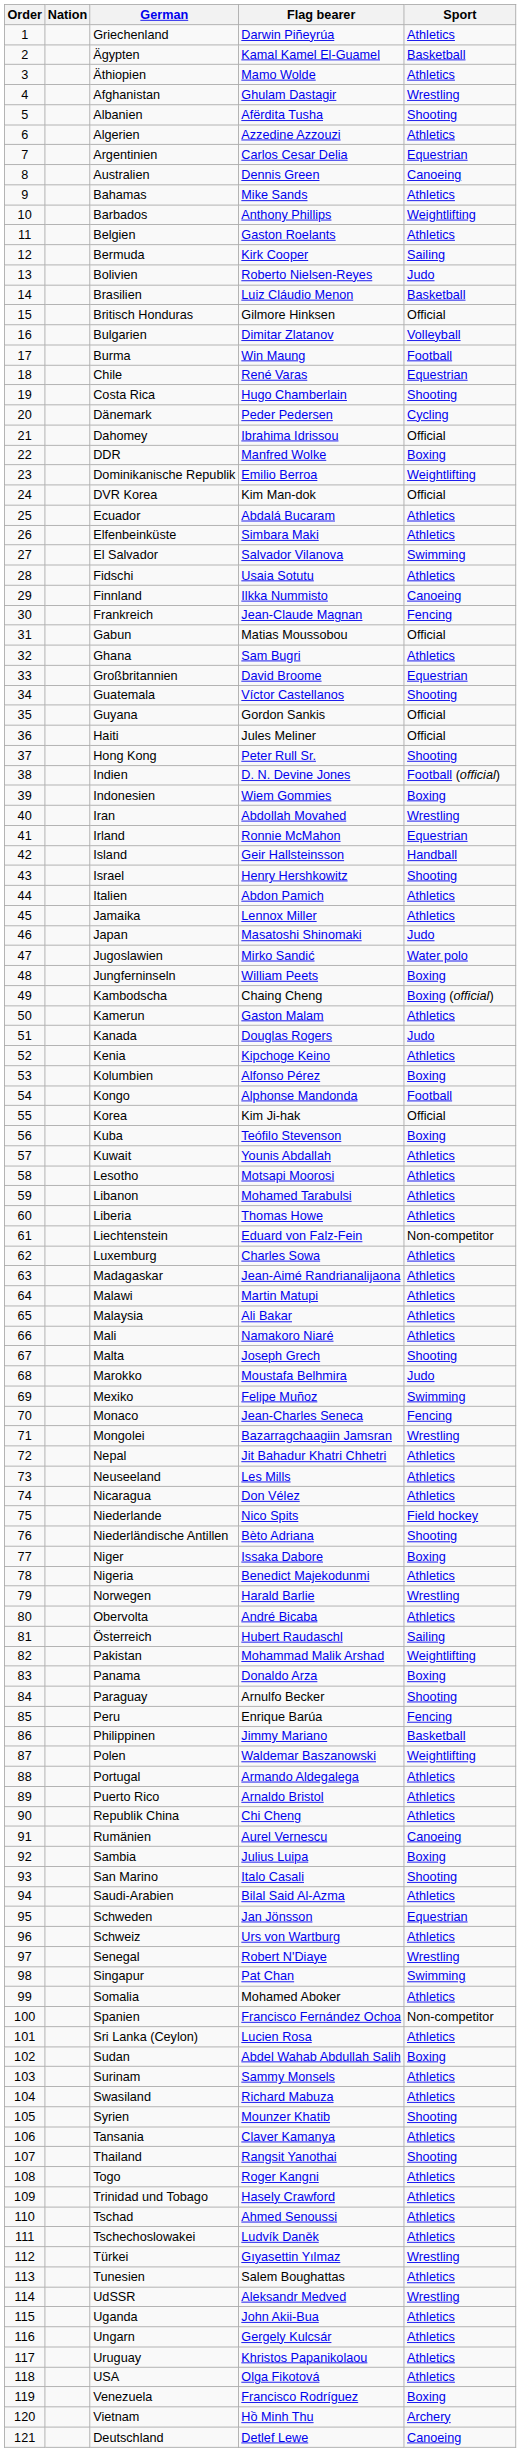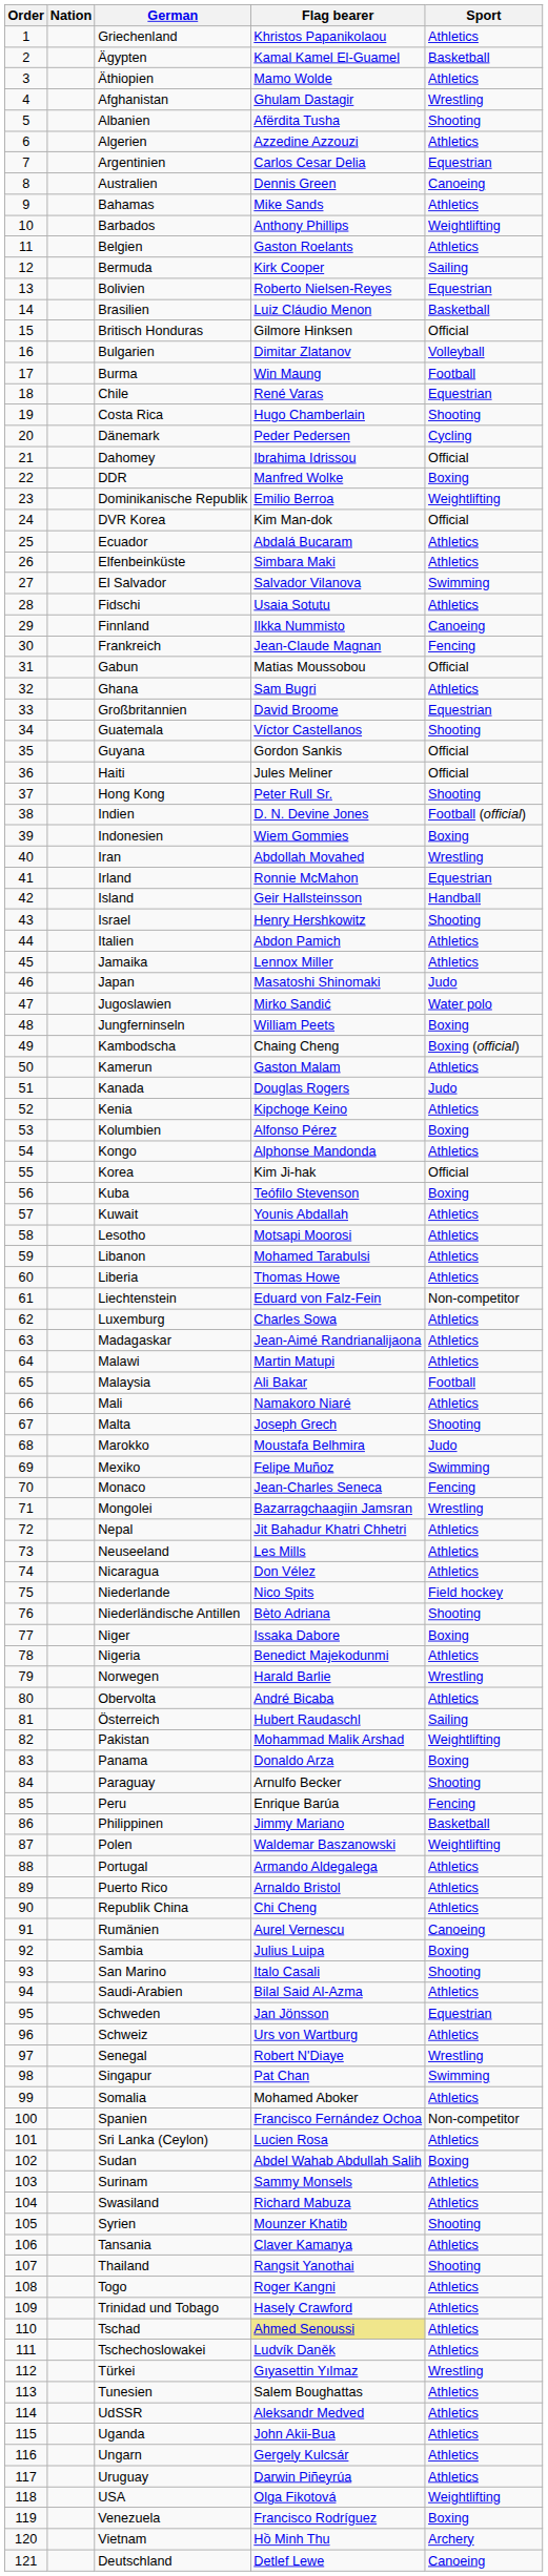Griechenland | Flag bearer: Darwin Piñeyrúa -> Khristos Papanikolaou
Bolivien | Sport: Judo -> Equestrian
Kongo | Sport: Football -> Athletics
Malaysia | Sport: Athletics -> Football
Tschad | Flag bearer: no background -> khaki background
UdSSR | Sport: Wrestling -> Athletics
Uruguay | Flag bearer: Khristos Papanikolaou -> Darwin Piñeyrúa
USA | Sport: Athletics -> Weightlifting
